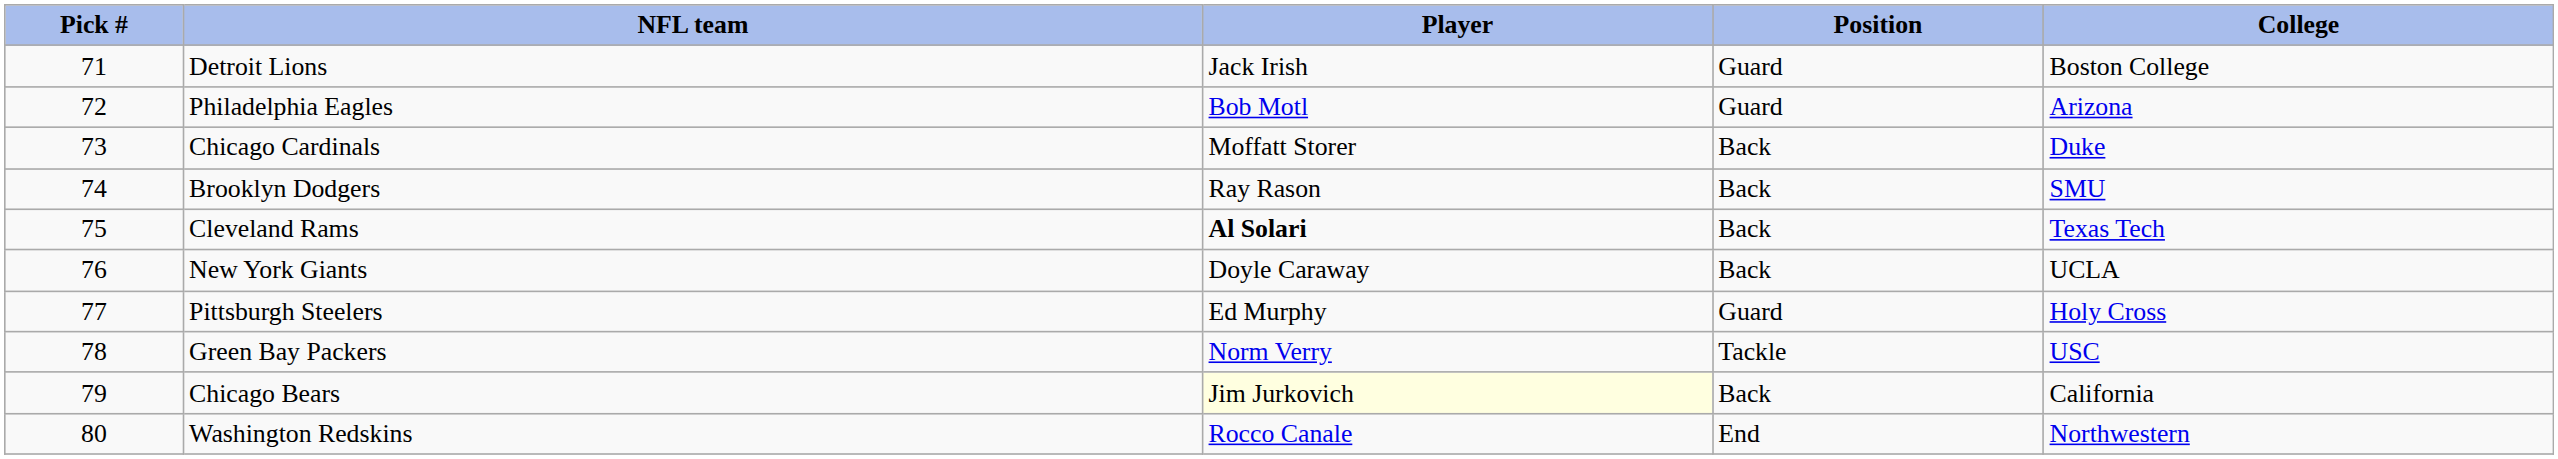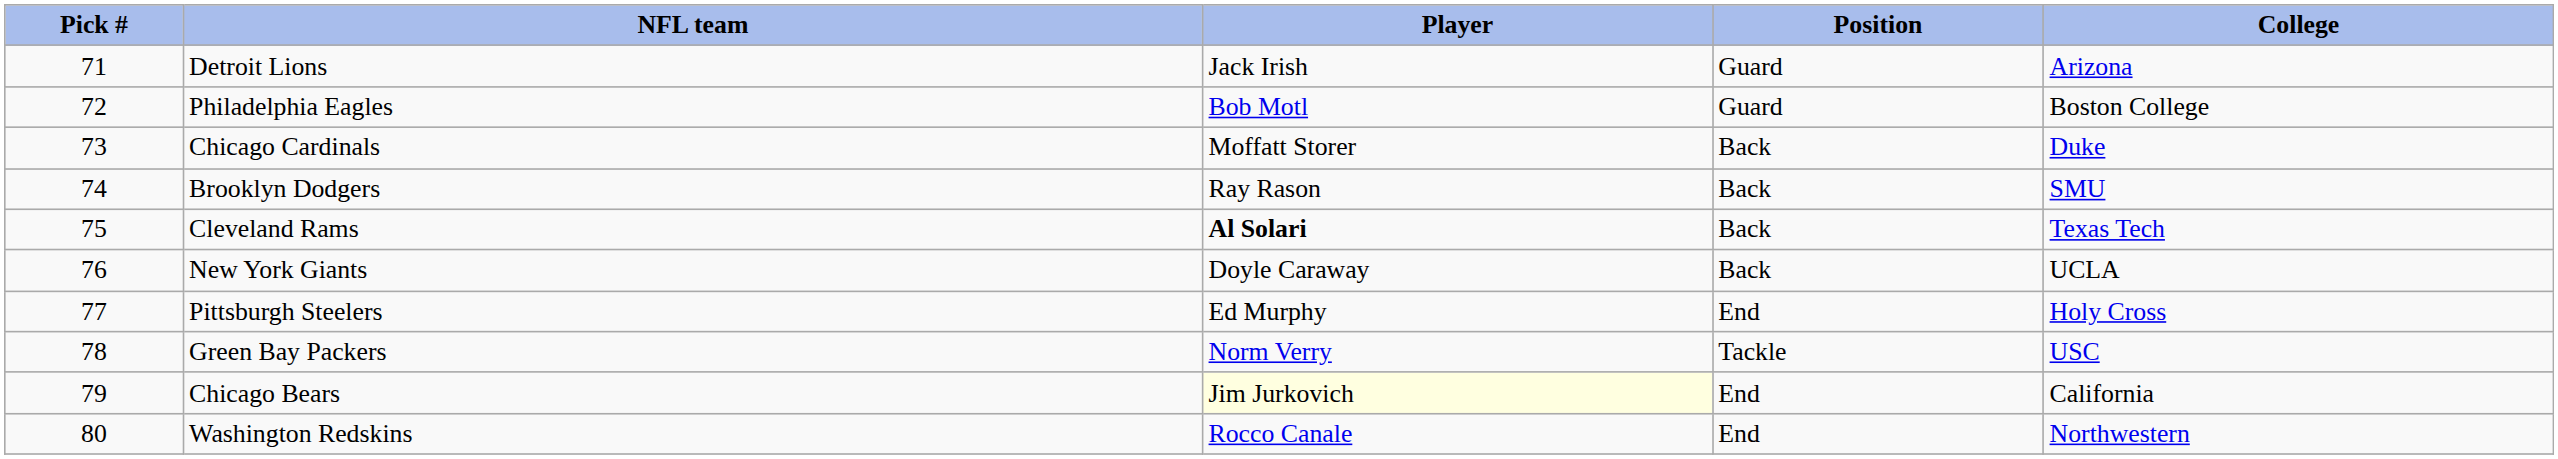Detroit Lions | College: Boston College -> Arizona
Philadelphia Eagles | College: Arizona -> Boston College
Pittsburgh Steelers | Position: Guard -> End
Chicago Bears | Position: Back -> End
